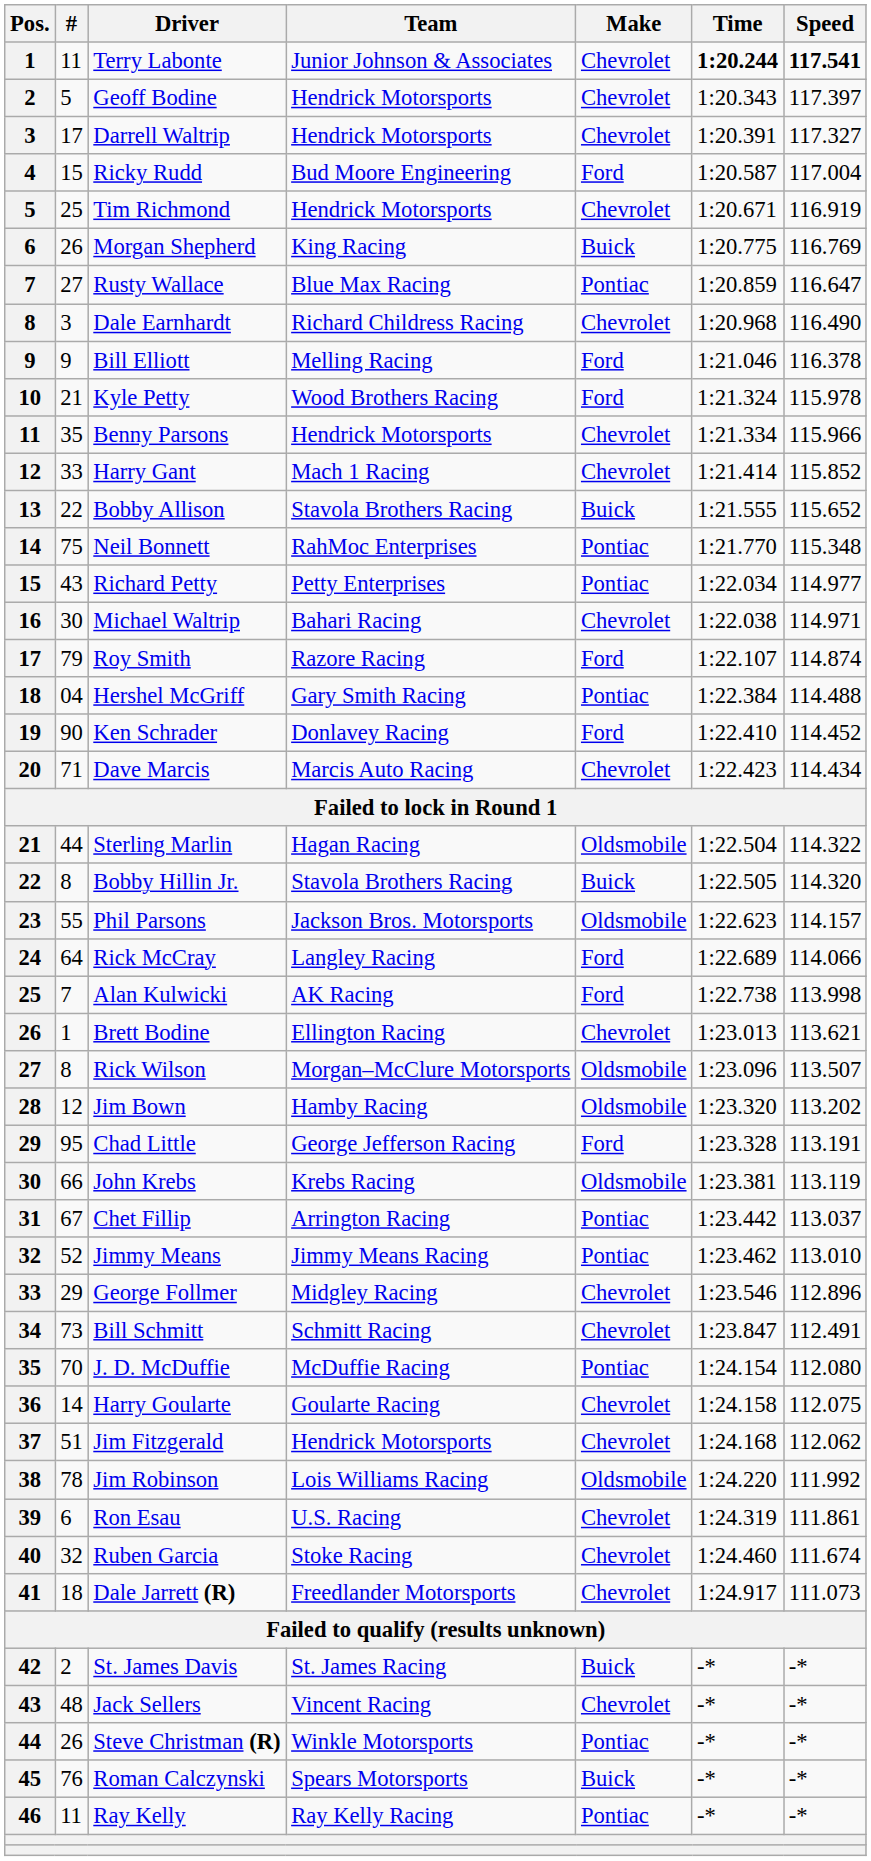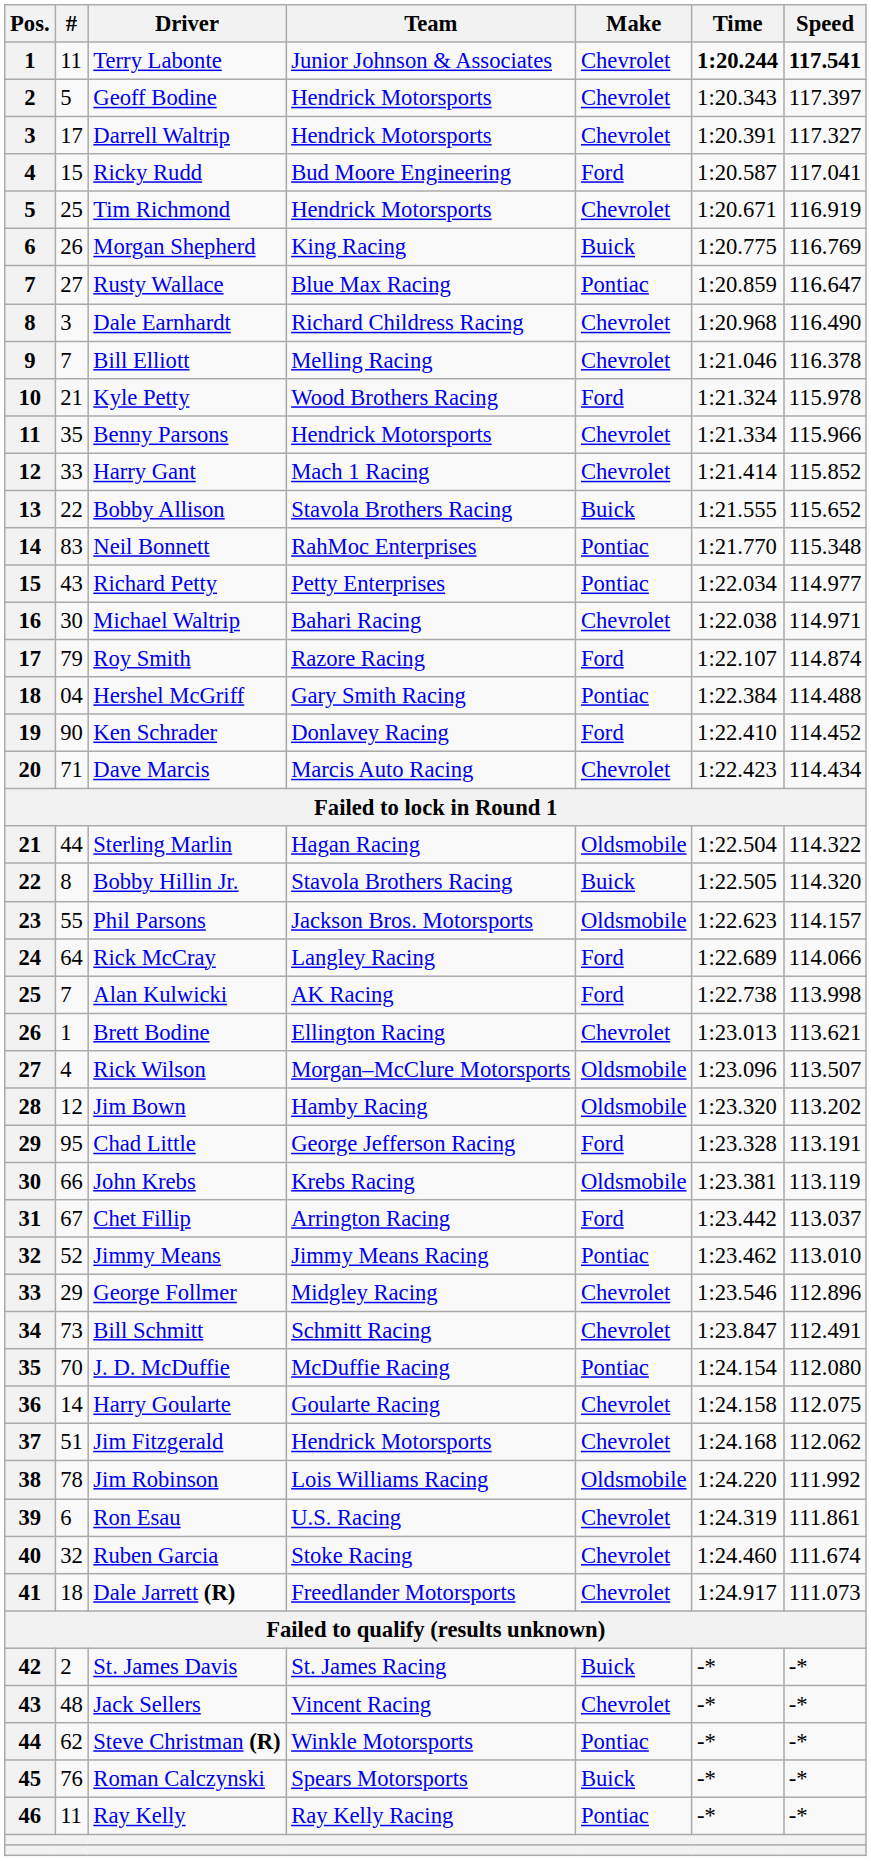Ricky Rudd | Speed: 117.004 -> 117.041
Bill Elliott | #: 9 -> 7
Bill Elliott | Make: Ford -> Chevrolet
Neil Bonnett | #: 75 -> 83
Rick Wilson | #: 8 -> 4
Chet Fillip | Make: Pontiac -> Ford
Steve Christman (R) | #: 26 -> 62
